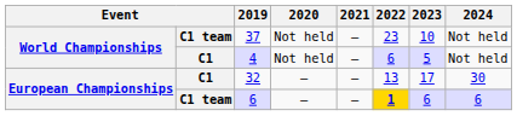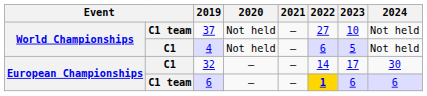37 | 2022: 23 -> 27
32 | 2022: 13 -> 14
